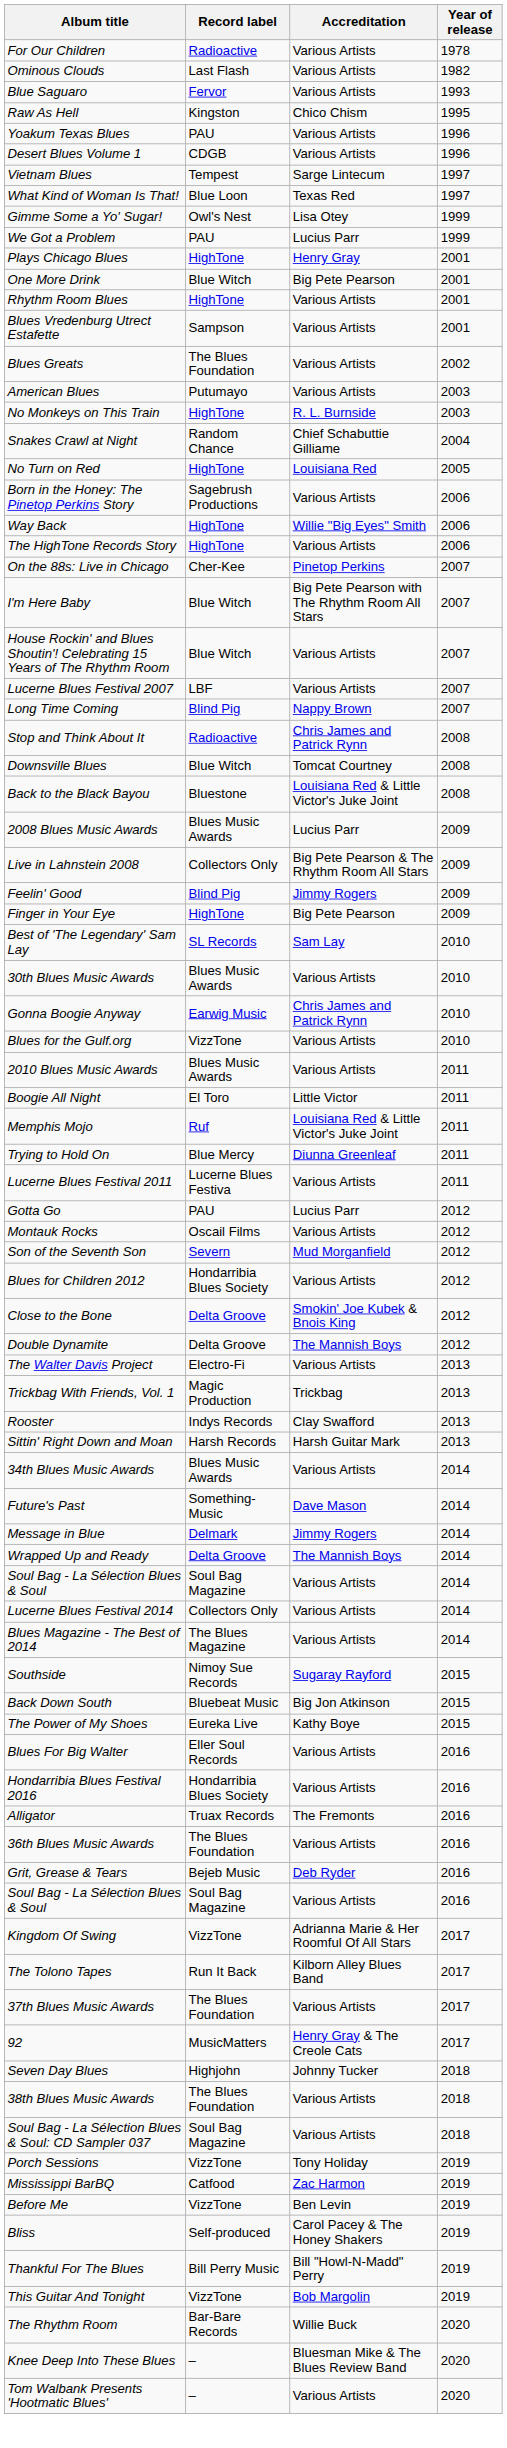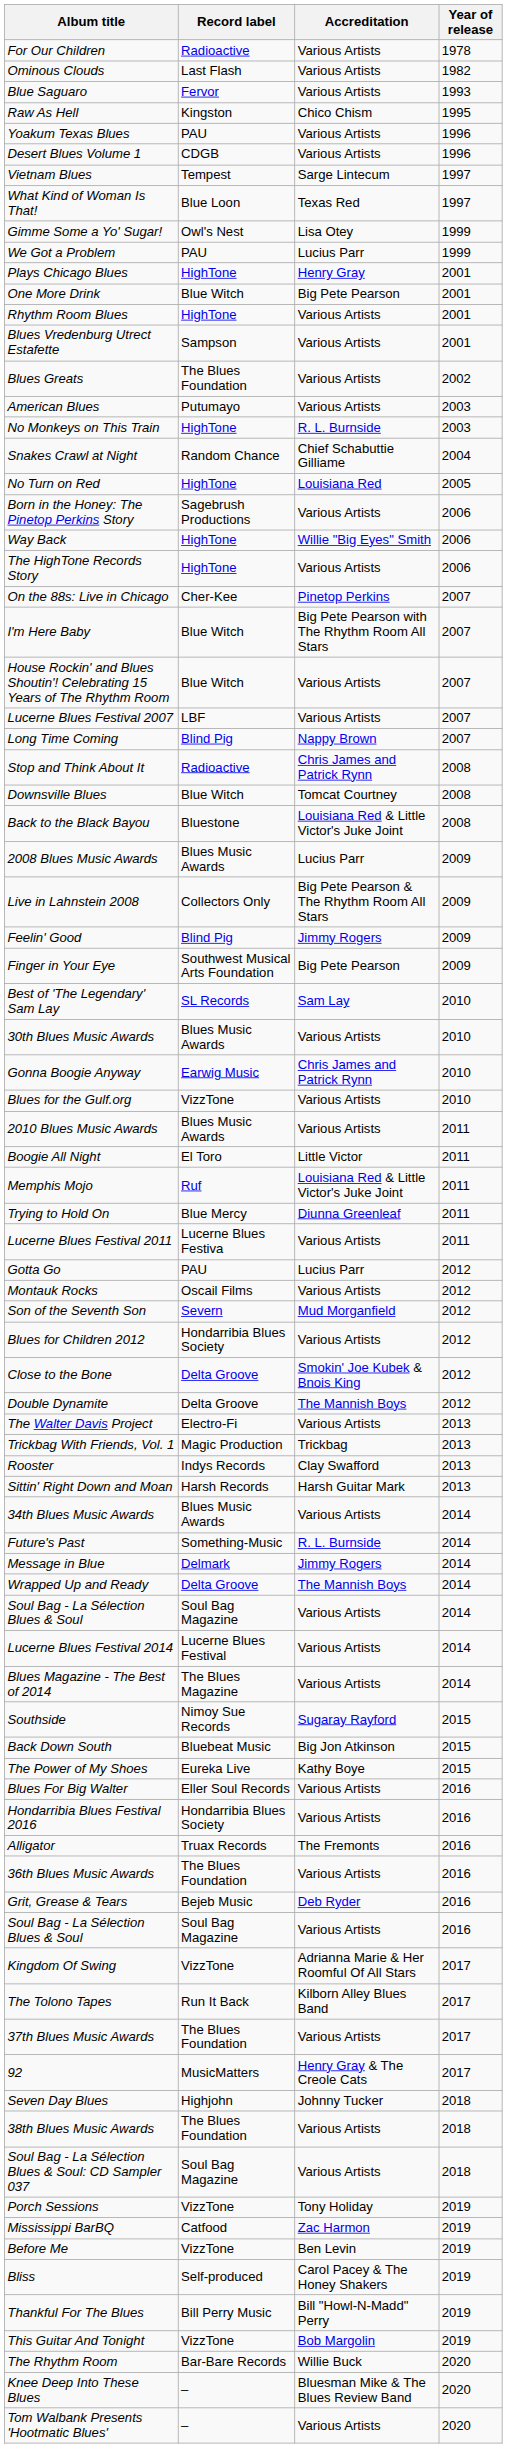Finger in Your Eye | Record label: HighTone -> Southwest Musical Arts Foundation
Future's Past | Accreditation: Dave Mason -> R. L. Burnside
Lucerne Blues Festival 2014 | Record label: Collectors Only -> Lucerne Blues Festival
